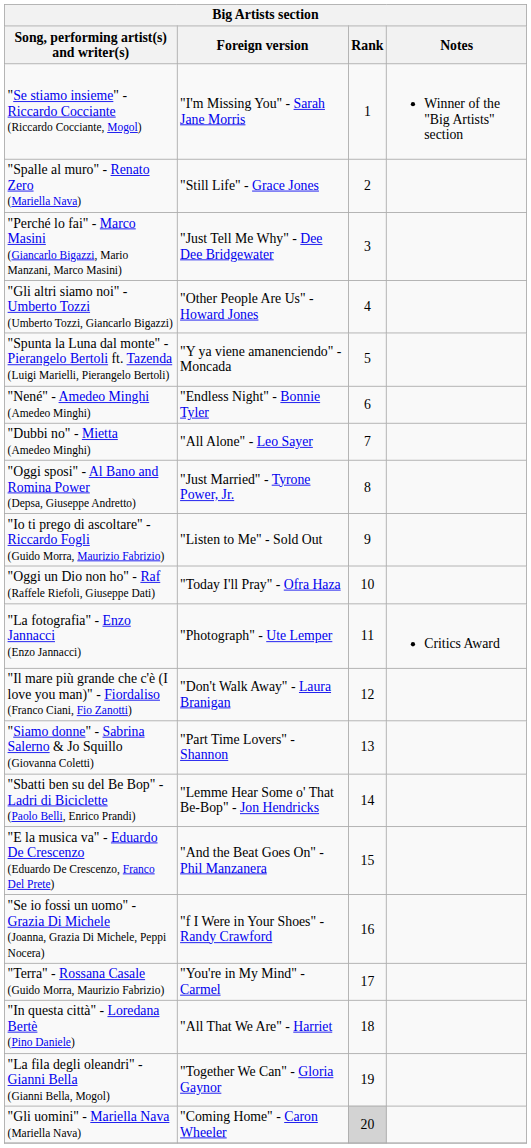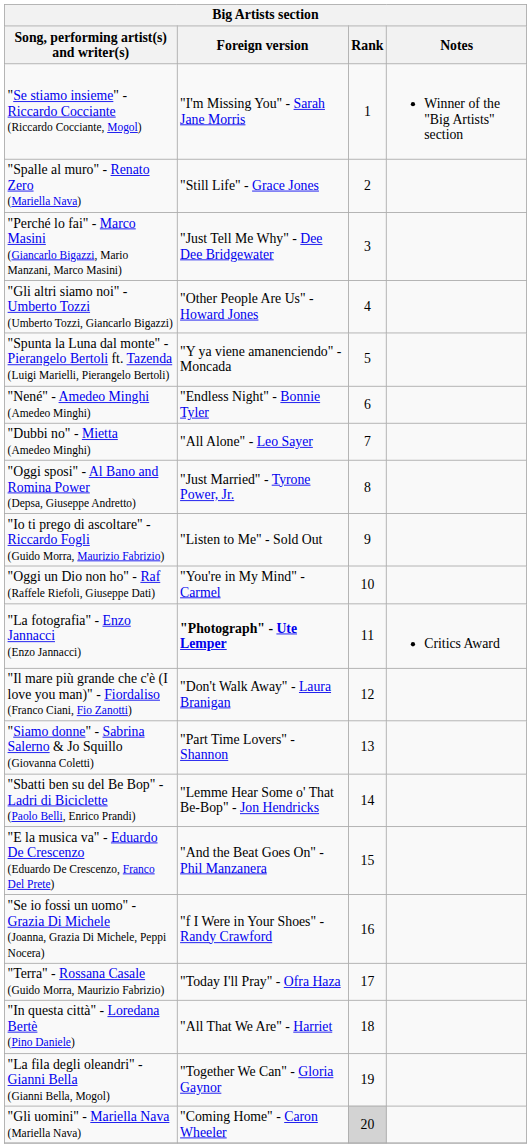"Oggi un Dio non ho" - Raf (Raffele Riefoli, Giuseppe Dati) | Foreign version: "Today I'll Pray" - Ofra Haza -> "You're in My Mind" - Carmel
"La fotografia" - Enzo Jannacci (Enzo Jannacci) | Foreign version: normal -> bold
"Terra" - Rossana Casale (Guido Morra, Maurizio Fabrizio) | Foreign version: "You're in My Mind" - Carmel -> "Today I'll Pray" - Ofra Haza
